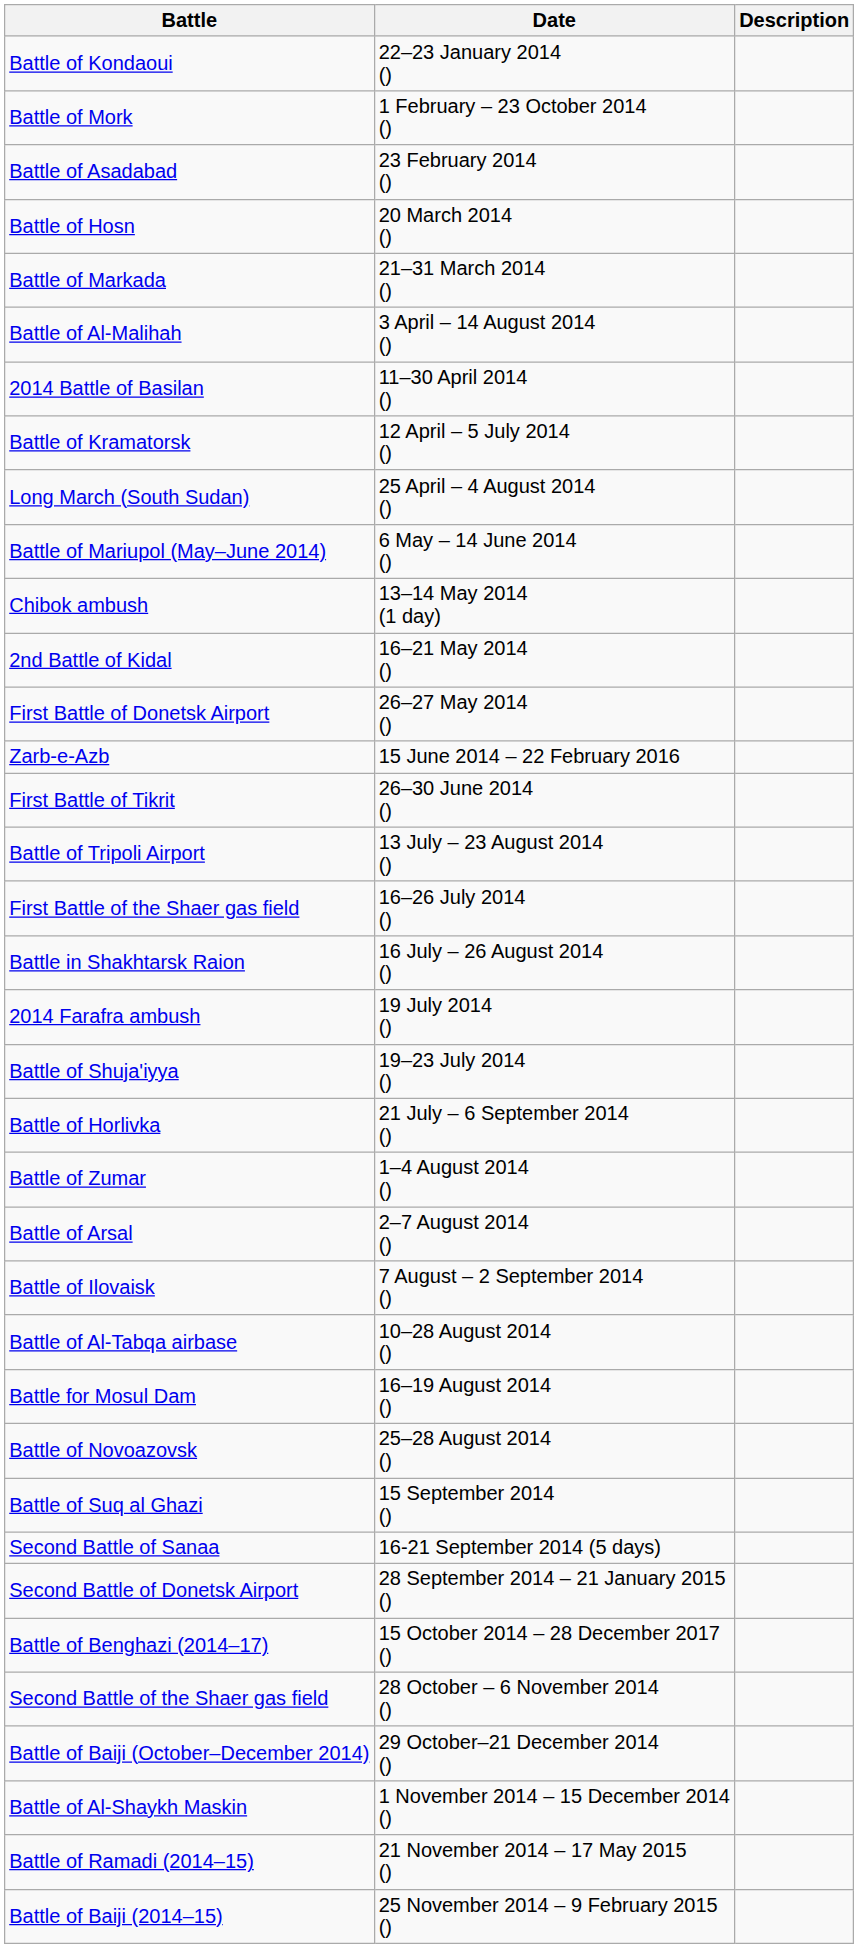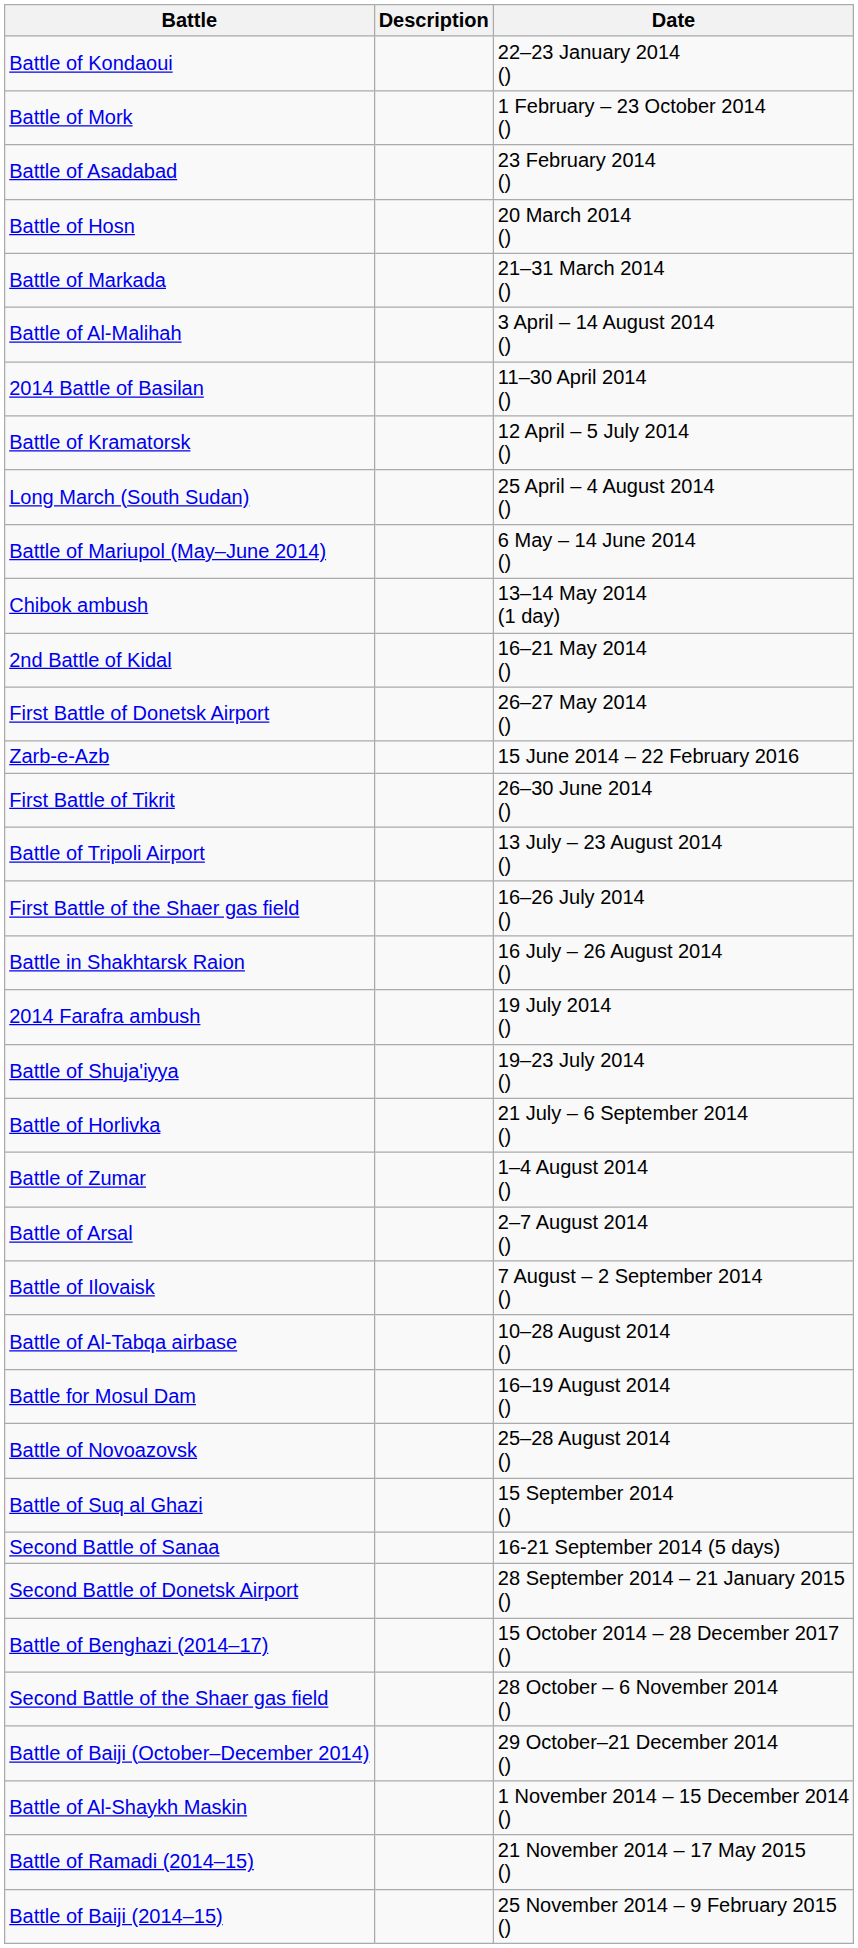columns swapped: Date <-> Description
